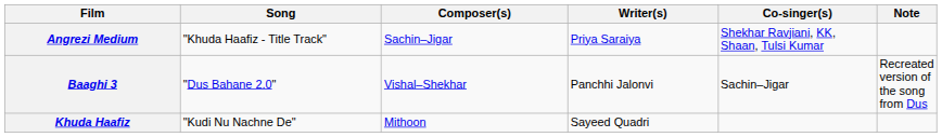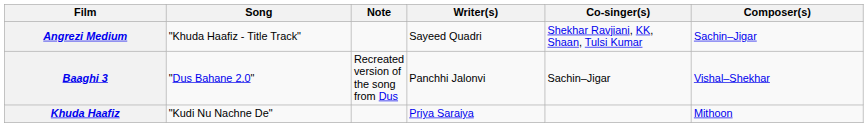columns swapped: Composer(s) <-> Note
Angrezi Medium | Writer(s): Priya Saraiya -> Sayeed Quadri
Khuda Haafiz | Writer(s): Sayeed Quadri -> Priya Saraiya
